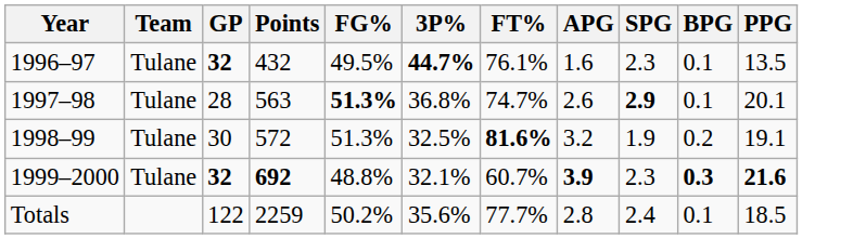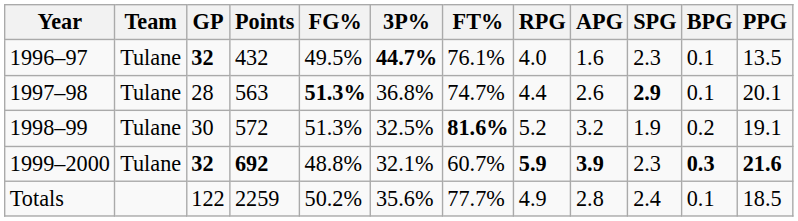+ column: RPG | 4.0 | 4.4 | 5.2 | 5.9 | 4.9
